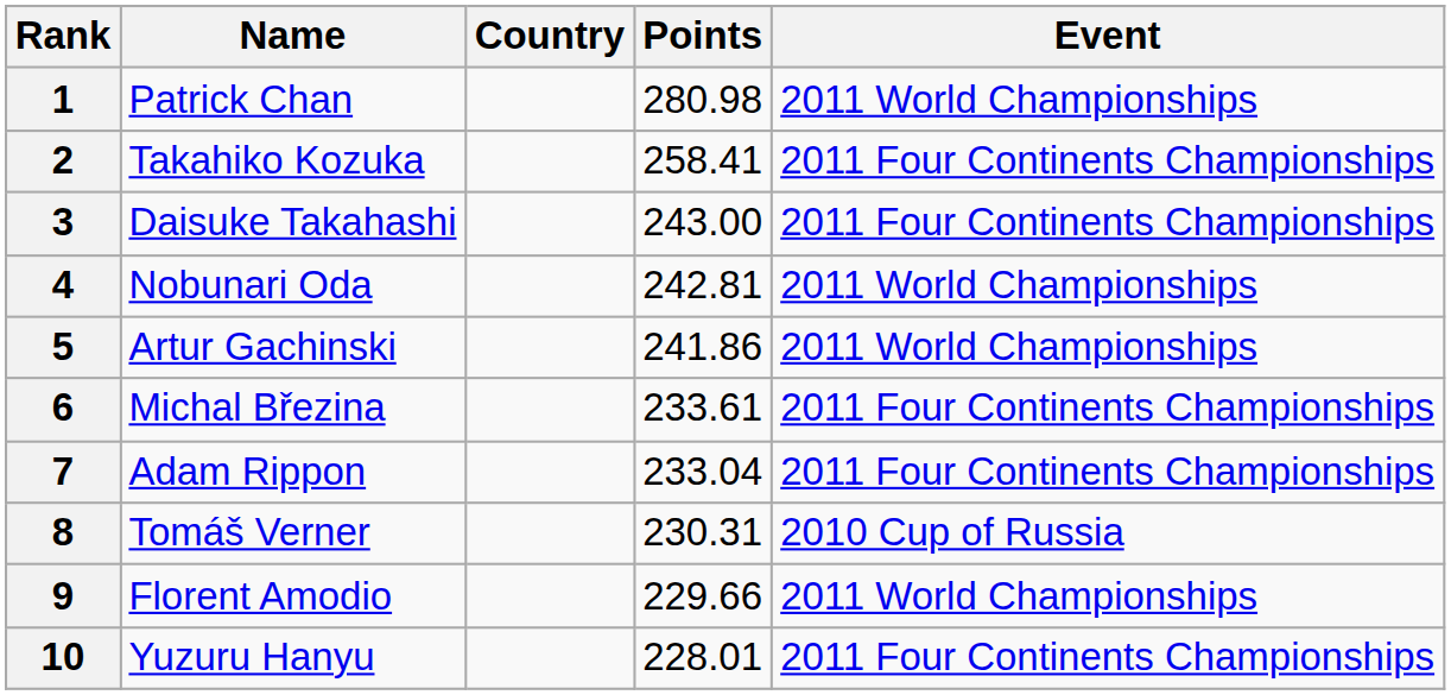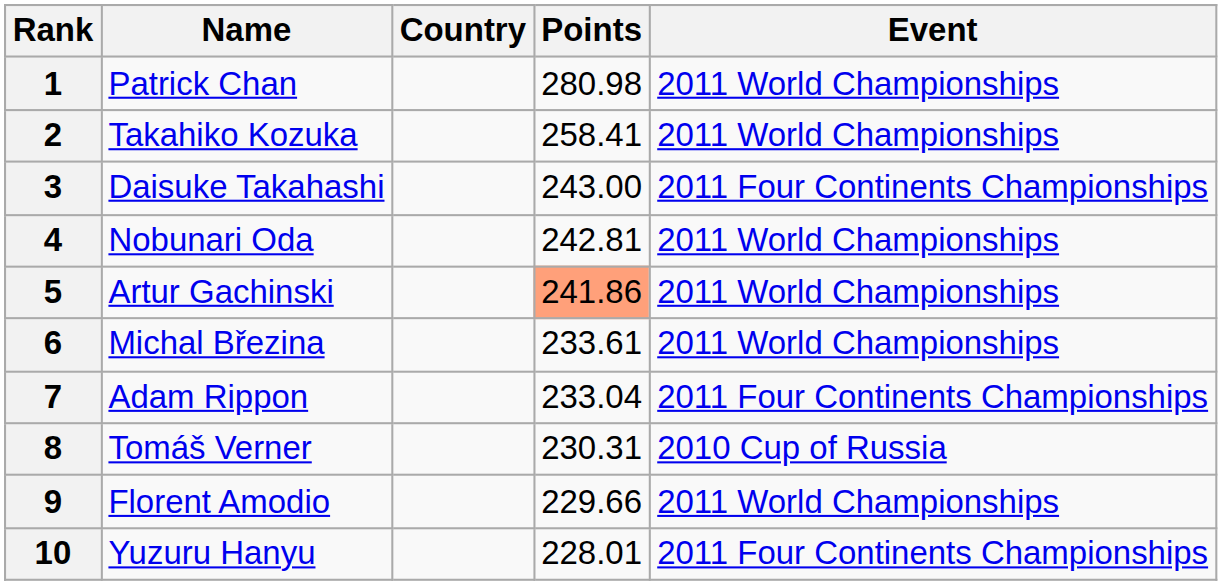2 | Event: 2011 Four Continents Championships -> 2011 World Championships
5 | Points: no background -> lightsalmon background
6 | Event: 2011 Four Continents Championships -> 2011 World Championships
